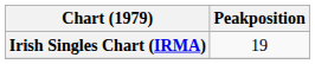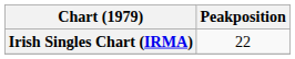Irish Singles Chart (IRMA) | Peakposition: 19 -> 22
